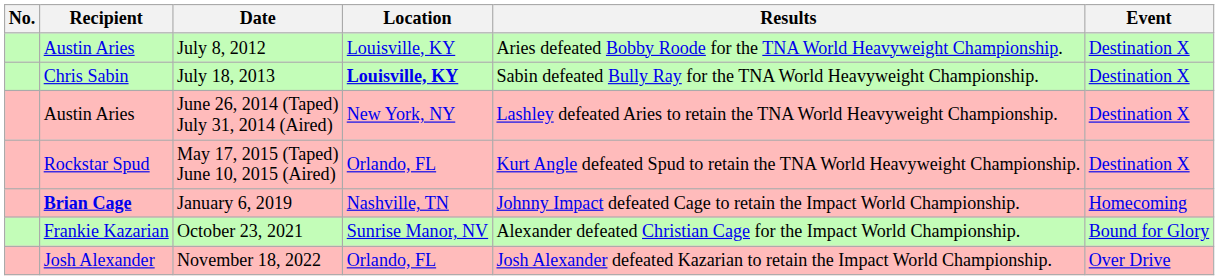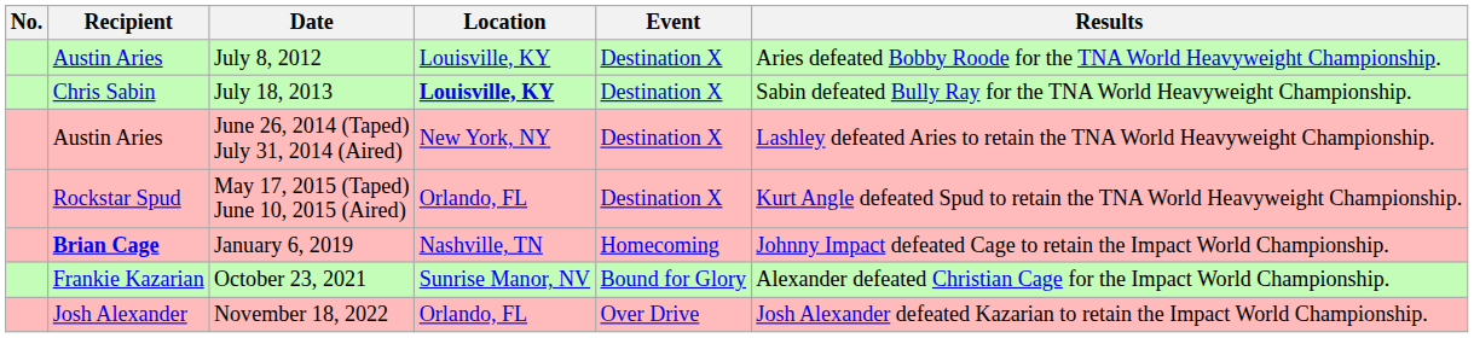columns swapped: Event <-> Results
